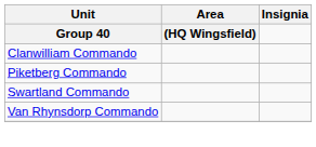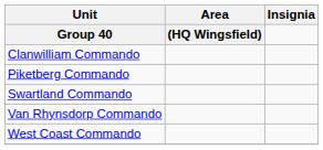+ row: West Coast Commando
